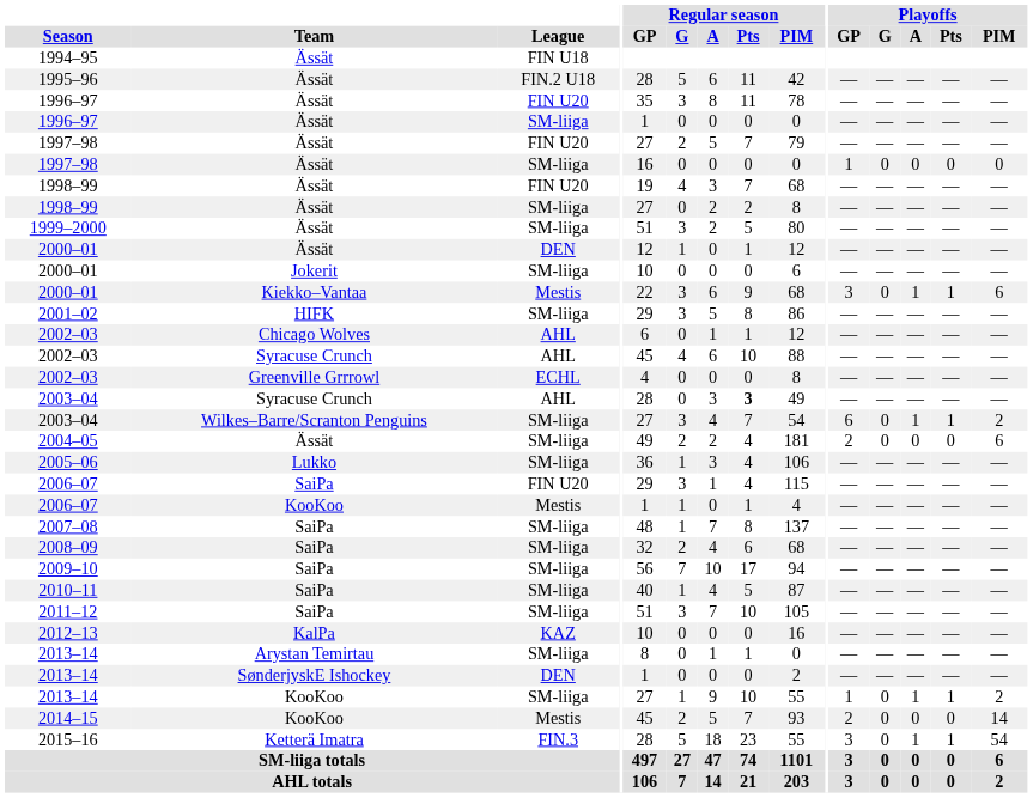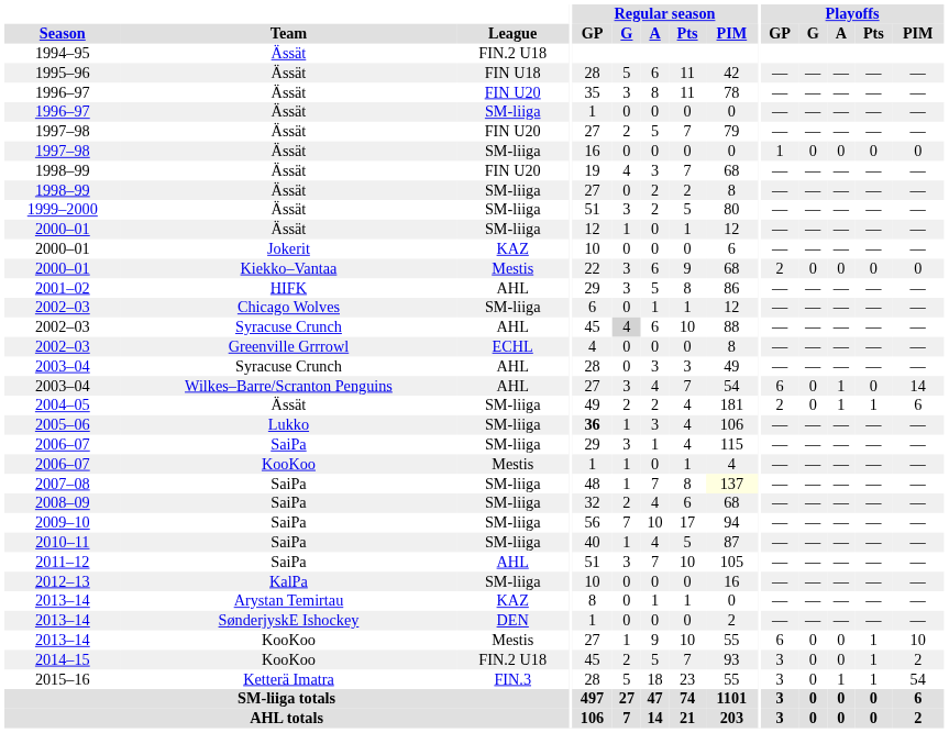1994–95 | League: FIN U18 -> FIN.2 U18
1995–96 | League: FIN.2 U18 -> FIN U18
2000–01 / Ässät | League: DEN -> SM-liiga
2000–01 / Jokerit | League: SM-liiga -> KAZ
2000–01 / Kiekko–Vantaa | Playoffs / GP: 3 -> 2
2000–01 / Kiekko–Vantaa | Playoffs / A: 1 -> 0
2000–01 / Kiekko–Vantaa | Playoffs / Pts: 1 -> 0
2000–01 / Kiekko–Vantaa | Playoffs / PIM: 6 -> 0
2001–02 | League: SM-liiga -> AHL
2002–03 / Chicago Wolves | League: AHL -> SM-liiga
2002–03 / Syracuse Crunch | Regular season / G: no background -> lightgrey background
2003–04 / Syracuse Crunch | Regular season / Pts: bold -> normal
2003–04 / Wilkes–Barre/Scranton Penguins | League: SM-liiga -> AHL
2003–04 / Wilkes–Barre/Scranton Penguins | Playoffs / Pts: 1 -> 0
2003–04 / Wilkes–Barre/Scranton Penguins | Playoffs / PIM: 2 -> 14
2004–05 | Playoffs / A: 0 -> 1
2004–05 | Playoffs / Pts: 0 -> 1
2005–06 | Regular season / GP: normal -> bold
2006–07 / SaiPa | League: FIN U20 -> SM-liiga
2007–08 | Regular season / PIM: no background -> lightyellow background
2011–12 | League: SM-liiga -> AHL
2012–13 | League: KAZ -> SM-liiga
2013–14 / Arystan Temirtau | League: SM-liiga -> KAZ
2013–14 / KooKoo | League: SM-liiga -> Mestis
2013–14 / KooKoo | Playoffs / GP: 1 -> 6
2013–14 / KooKoo | Playoffs / A: 1 -> 0
2013–14 / KooKoo | Playoffs / PIM: 2 -> 10
2014–15 | League: Mestis -> FIN.2 U18
2014–15 | Playoffs / GP: 2 -> 3
2014–15 | Playoffs / Pts: 0 -> 1
2014–15 | Playoffs / PIM: 14 -> 2
